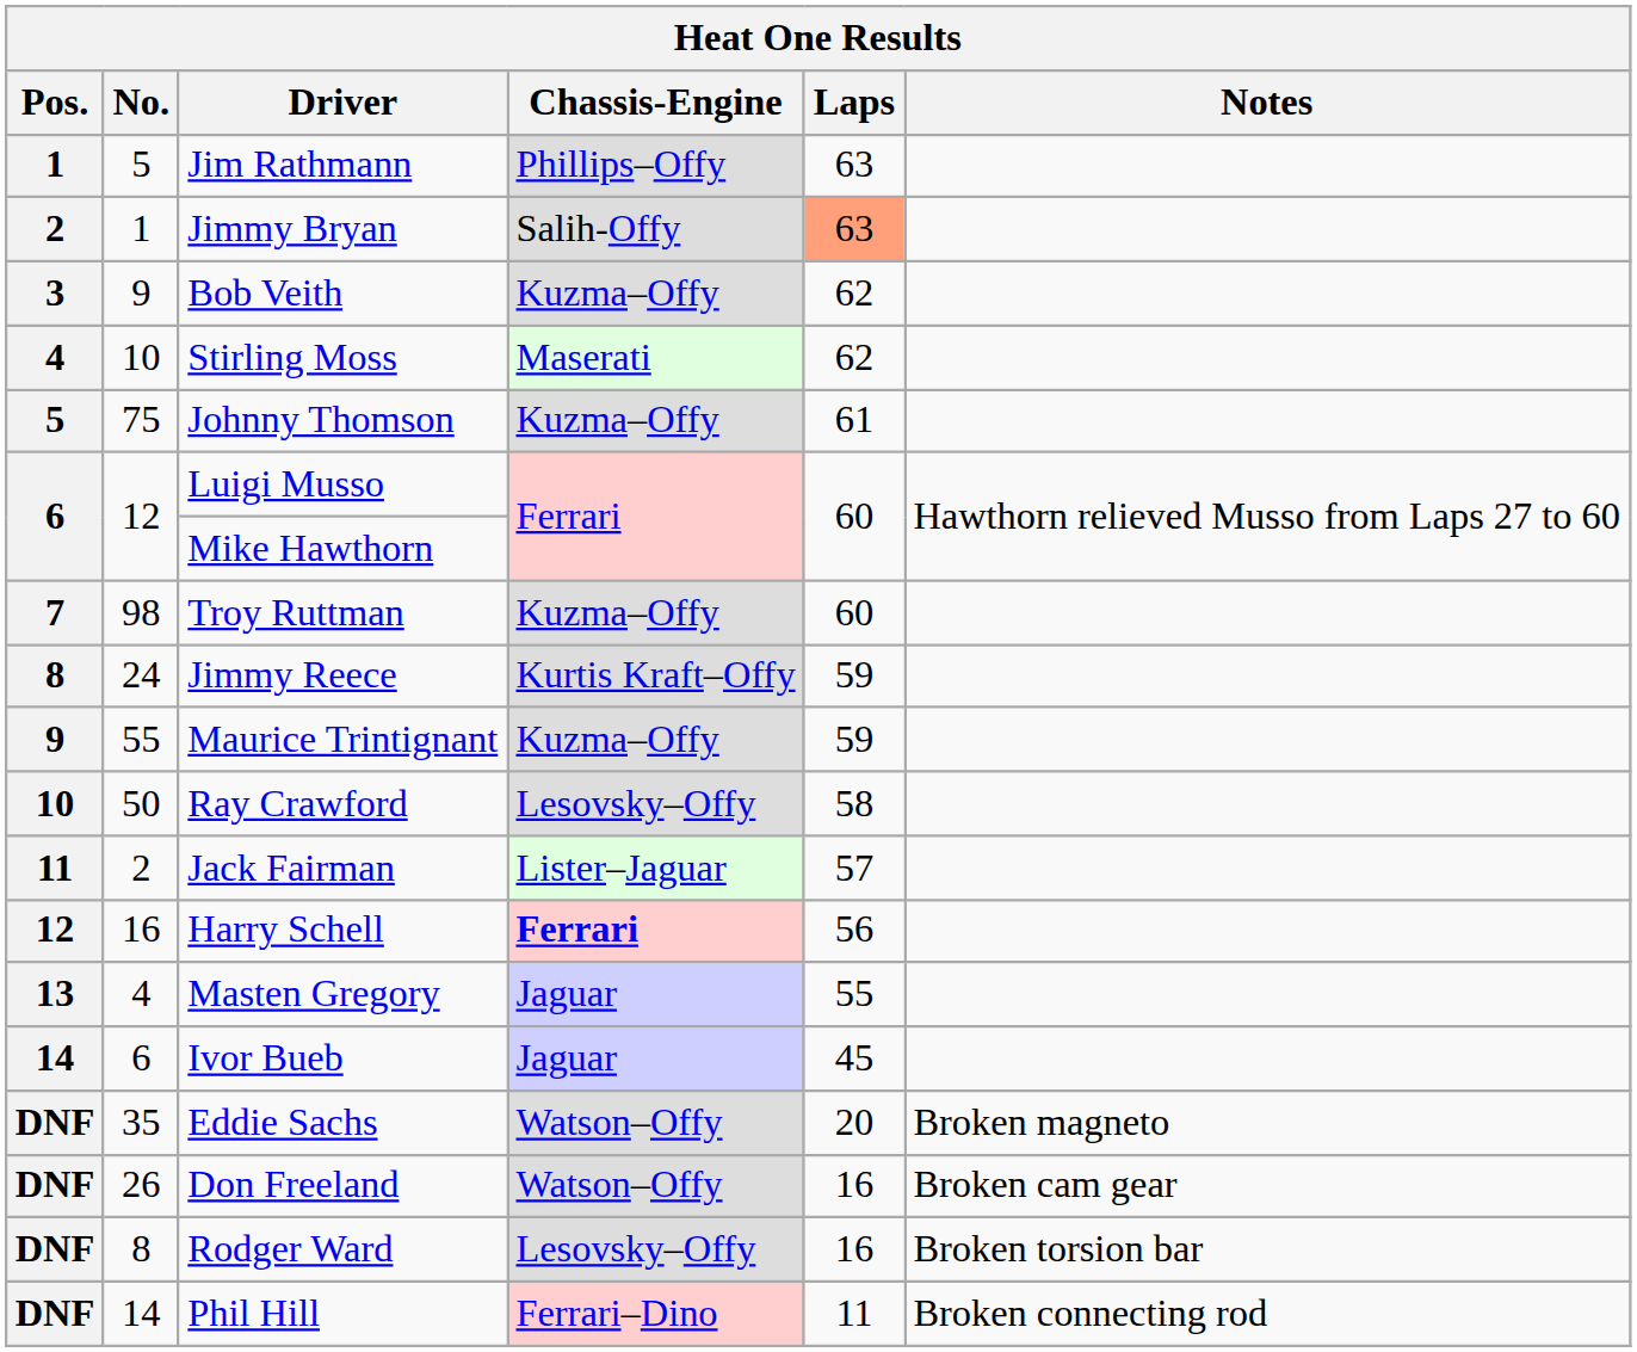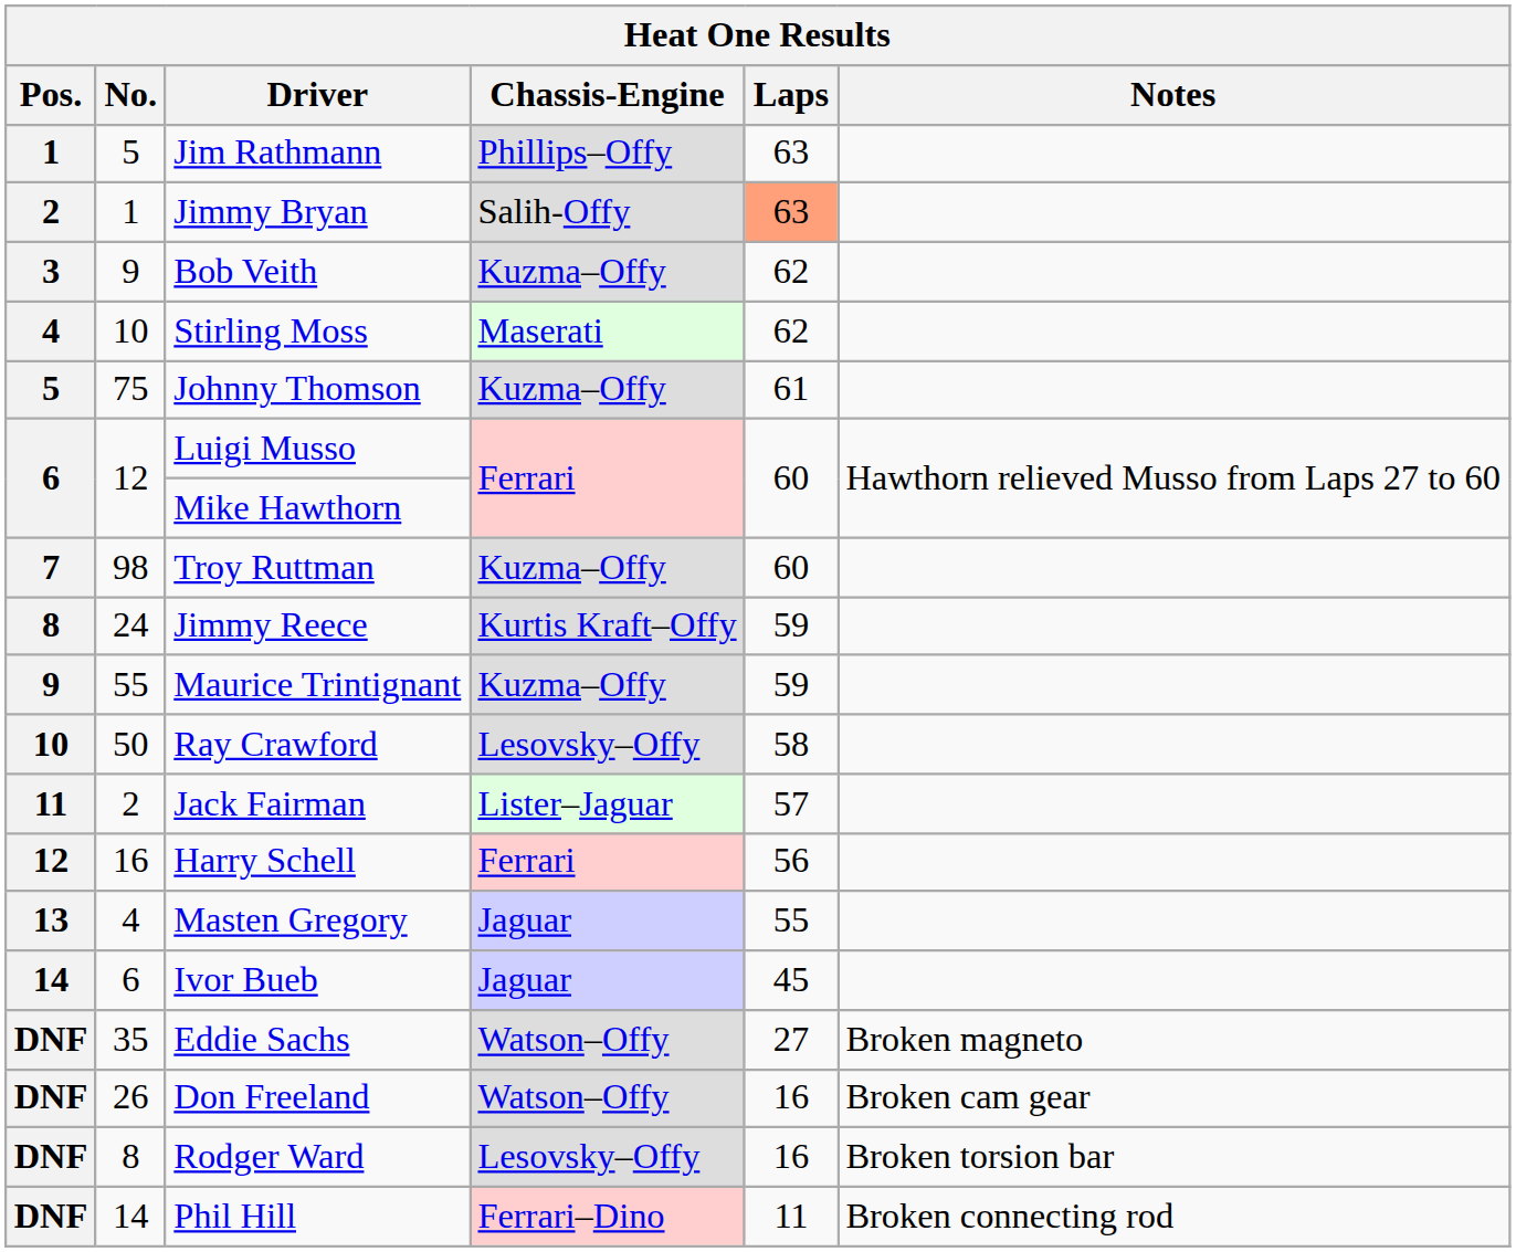Harry Schell | Chassis-Engine: bold -> normal
Eddie Sachs | Laps: 20 -> 27
